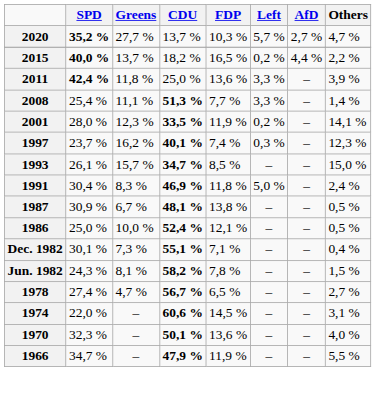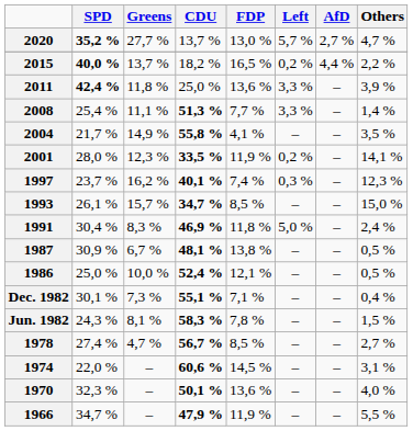2020 | FDP: 10,3 % -> 13,0 %
+ row: 2004 | 21,7 % | 14,9 % | 55,8 % | 4,1 % | – | – | 3,5 %
Jun. 1982 | CDU: 58,2 % -> 58,3 %
1978 | FDP: 6,5 % -> 8,5 %
